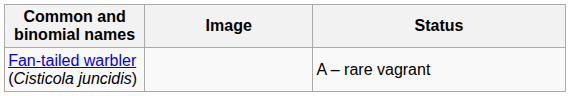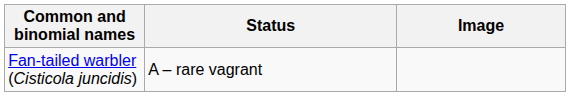columns swapped: Image <-> Status
